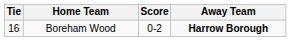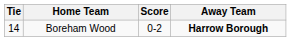Boreham Wood | Tie: 16 -> 14
